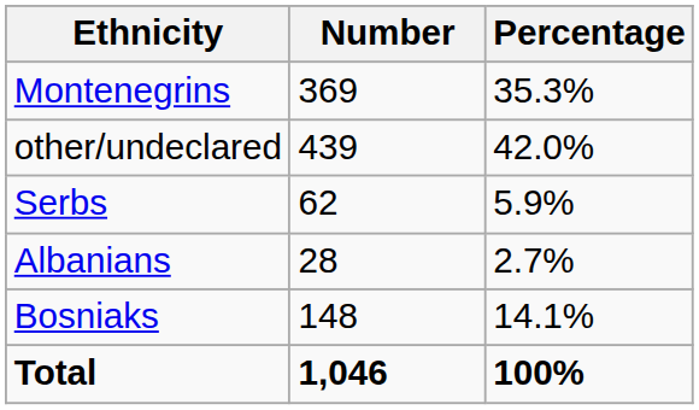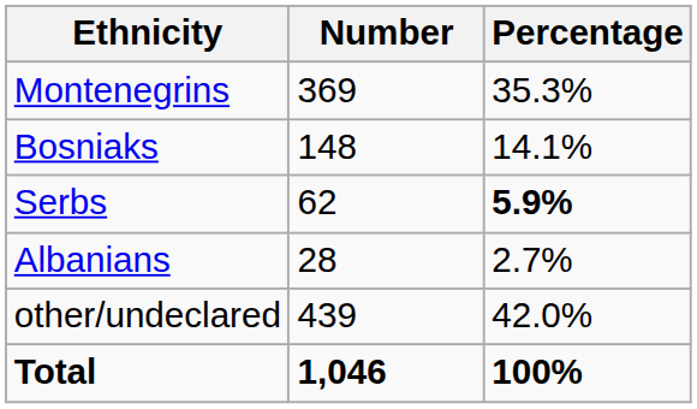rows swapped: Bosniaks <-> other/undeclared
Serbs | Percentage: normal -> bold
